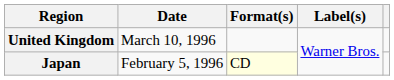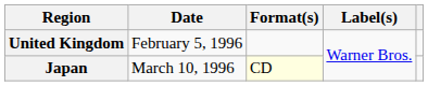United Kingdom | Date: March 10, 1996 -> February 5, 1996
Japan | Date: February 5, 1996 -> March 10, 1996
